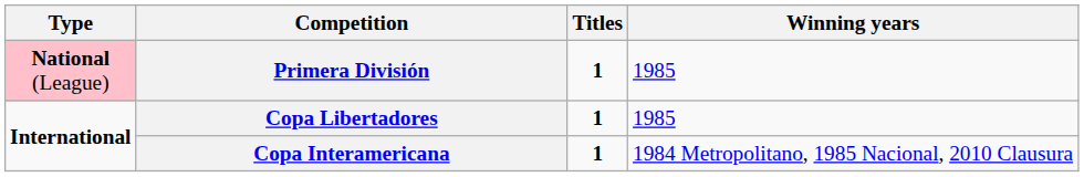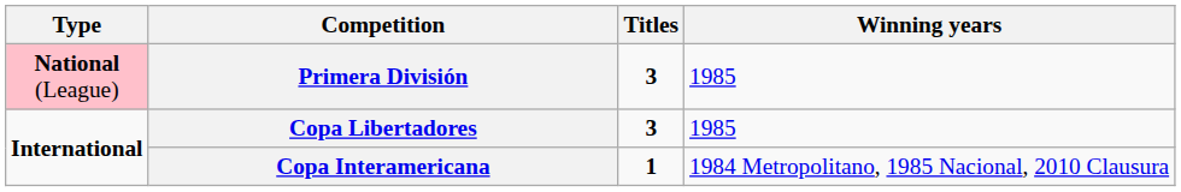Primera División | Titles: 1 -> 3
Copa Libertadores | Titles: 1 -> 3
